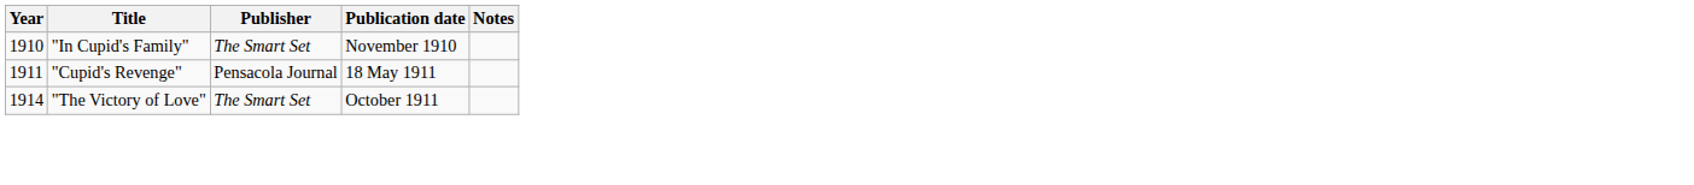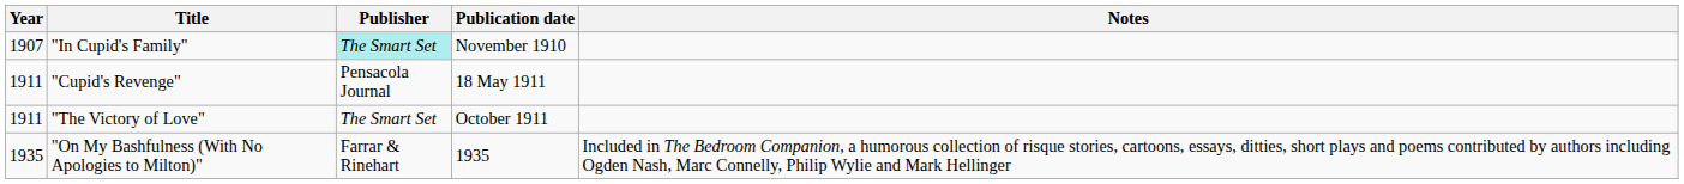"In Cupid's Family" | Year: 1910 -> 1907
"In Cupid's Family" | Publisher: no background -> paleturquoise background
"The Victory of Love" | Year: 1914 -> 1911
+ row: 1935 | "On My Bashfulness (With No Apologies to Milton)" | Farrar & Rinehart | 1935 | Included in The Bedroom Companion, a humorous collection of risque stories, cartoons, essays, ditties, short plays and poems contributed by authors including Ogden Nash, Marc Connelly, Philip Wylie and Mark Hellinger
